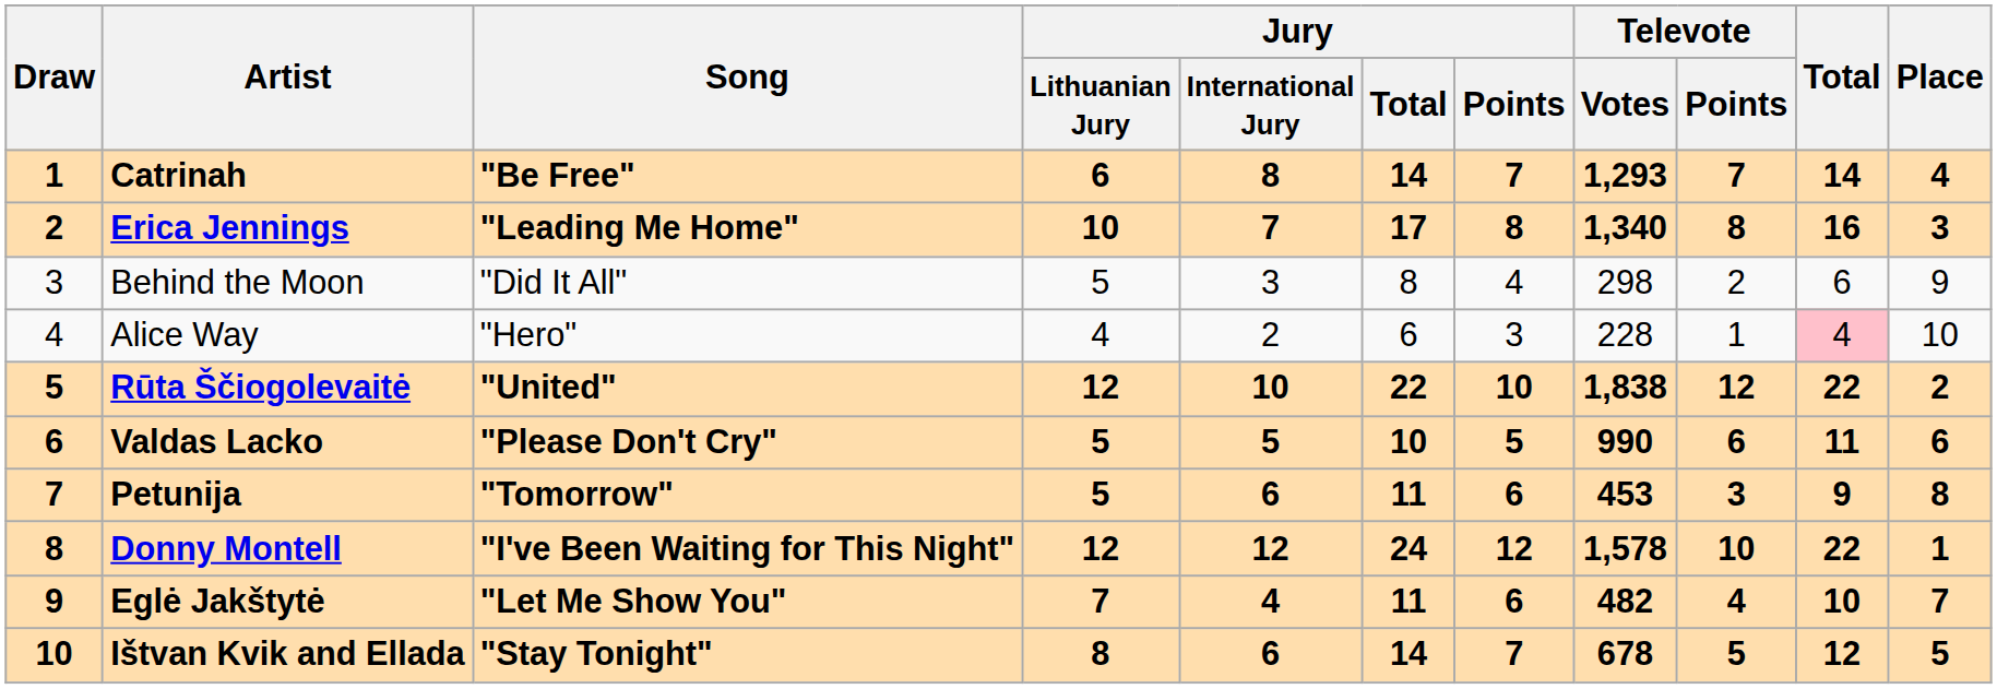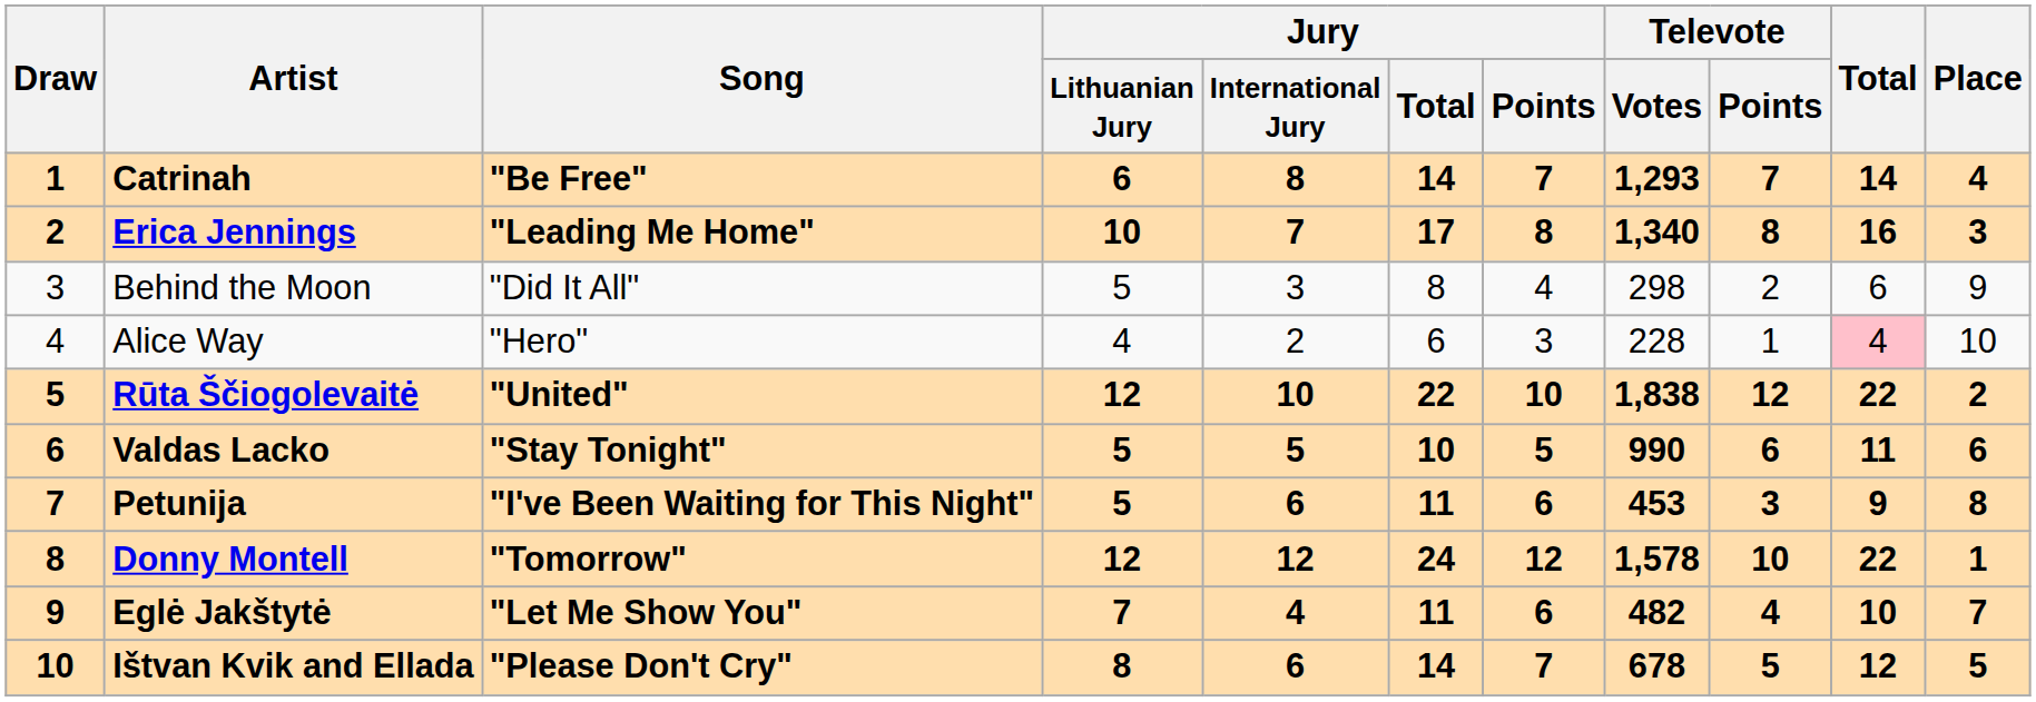Valdas Lacko | Song: "Please Don't Cry" -> "Stay Tonight"
Petunija | Song: "Tomorrow" -> "I've Been Waiting for This Night"
Donny Montell | Song: "I've Been Waiting for This Night" -> "Tomorrow"
Ištvan Kvik and Ellada | Song: "Stay Tonight" -> "Please Don't Cry"
